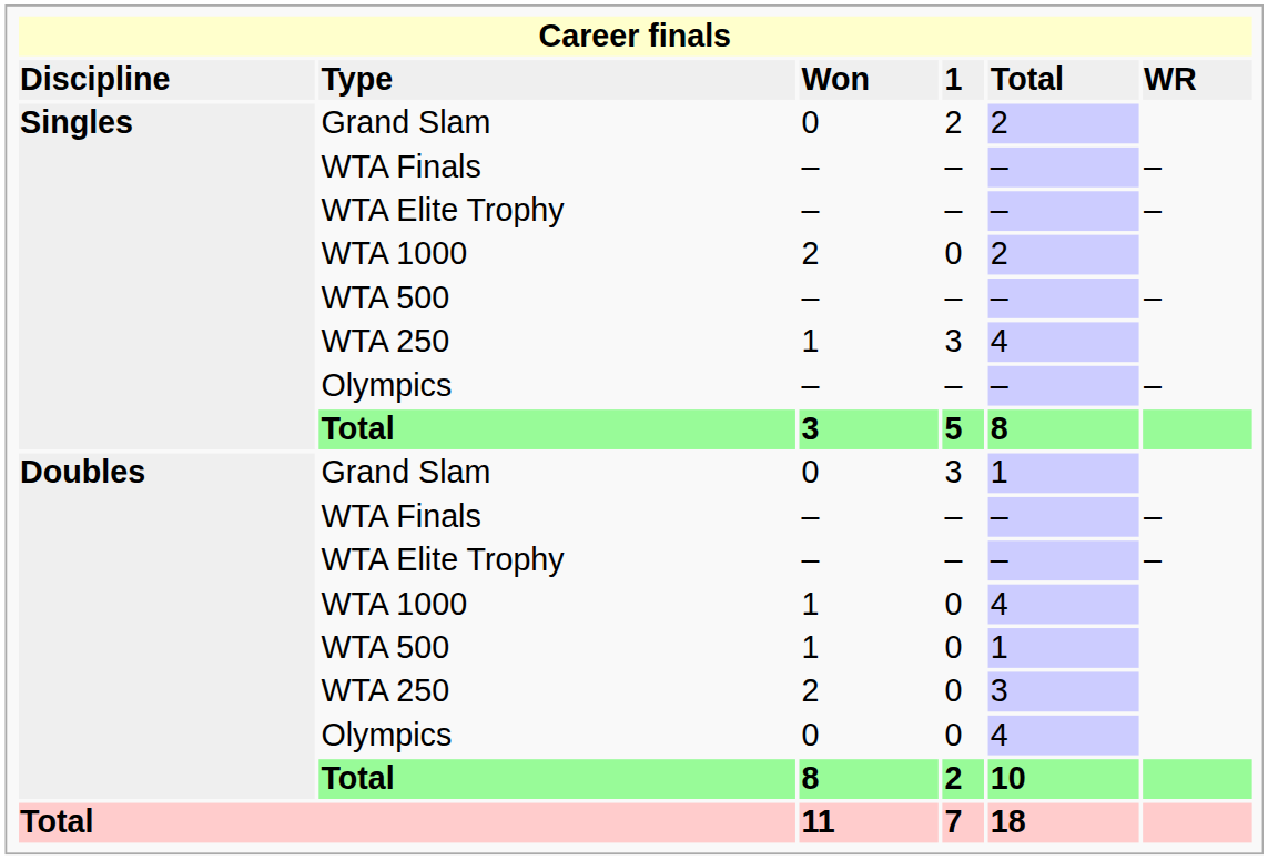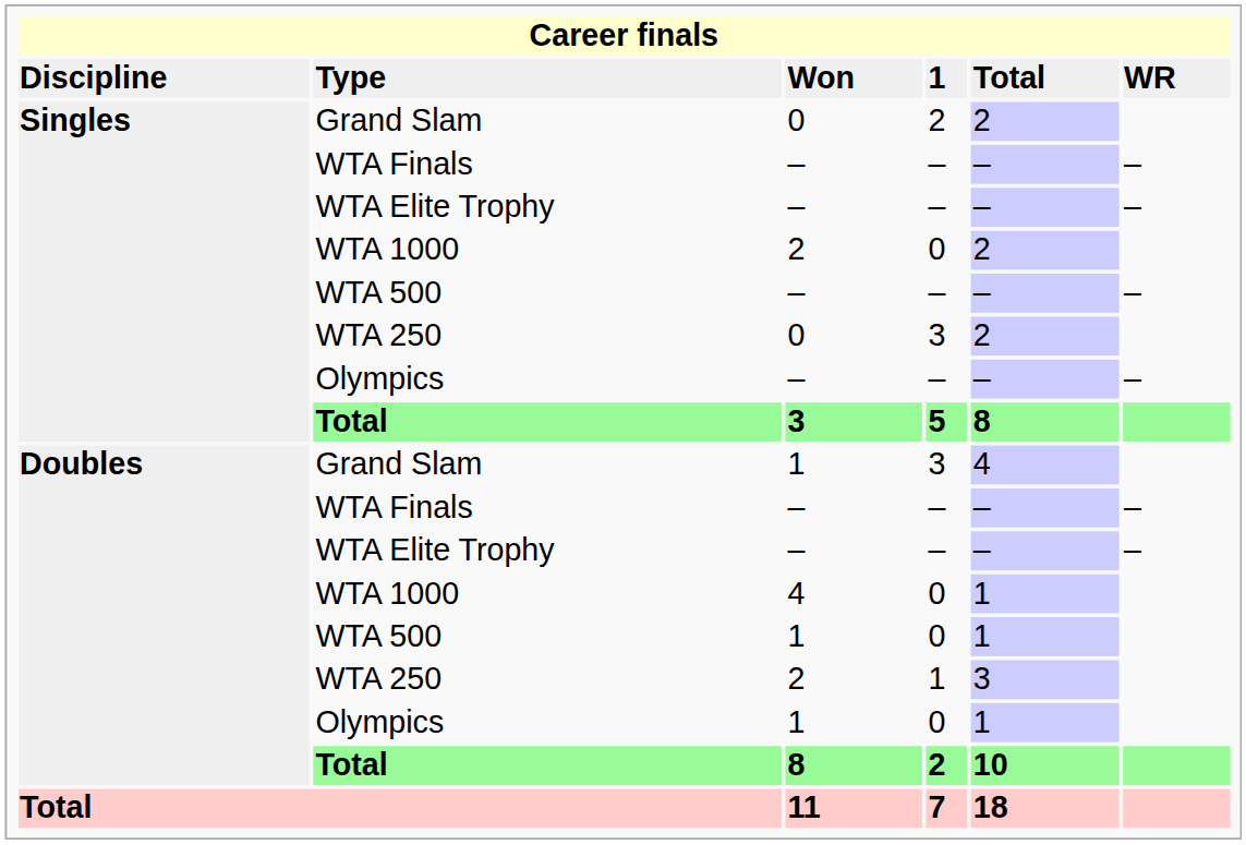Singles / WTA 250 | column 3: 1 -> 0
Singles / WTA 250 | column 5: 4 -> 2
Doubles / Grand Slam | column 3: 0 -> 1
Doubles / Grand Slam | column 5: 1 -> 4
Doubles / WTA 1000 | column 3: 1 -> 4
Doubles / WTA 1000 | column 5: 4 -> 1
Doubles / WTA 250 | column 4: 0 -> 1
Doubles / Olympics | column 3: 0 -> 1
Doubles / Olympics | column 5: 4 -> 1
